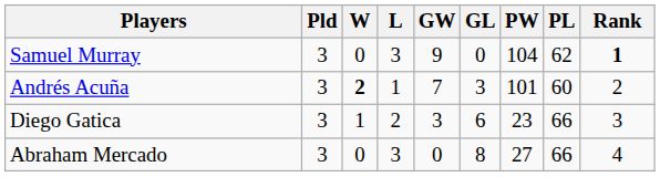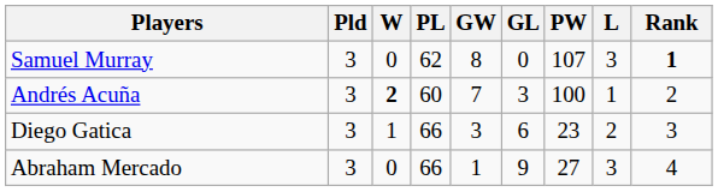columns swapped: L <-> PL
Samuel Murray | GW: 9 -> 8
Samuel Murray | PW: 104 -> 107
Andrés Acuña | PW: 101 -> 100
Abraham Mercado | GW: 0 -> 1
Abraham Mercado | GL: 8 -> 9
